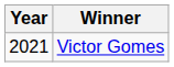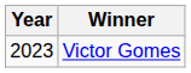Victor Gomes | Year: 2021 -> 2023
